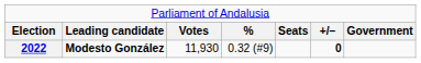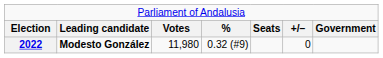2022 | column 3: 11,930 -> 11,980
2022 | column 6: bold -> normal
